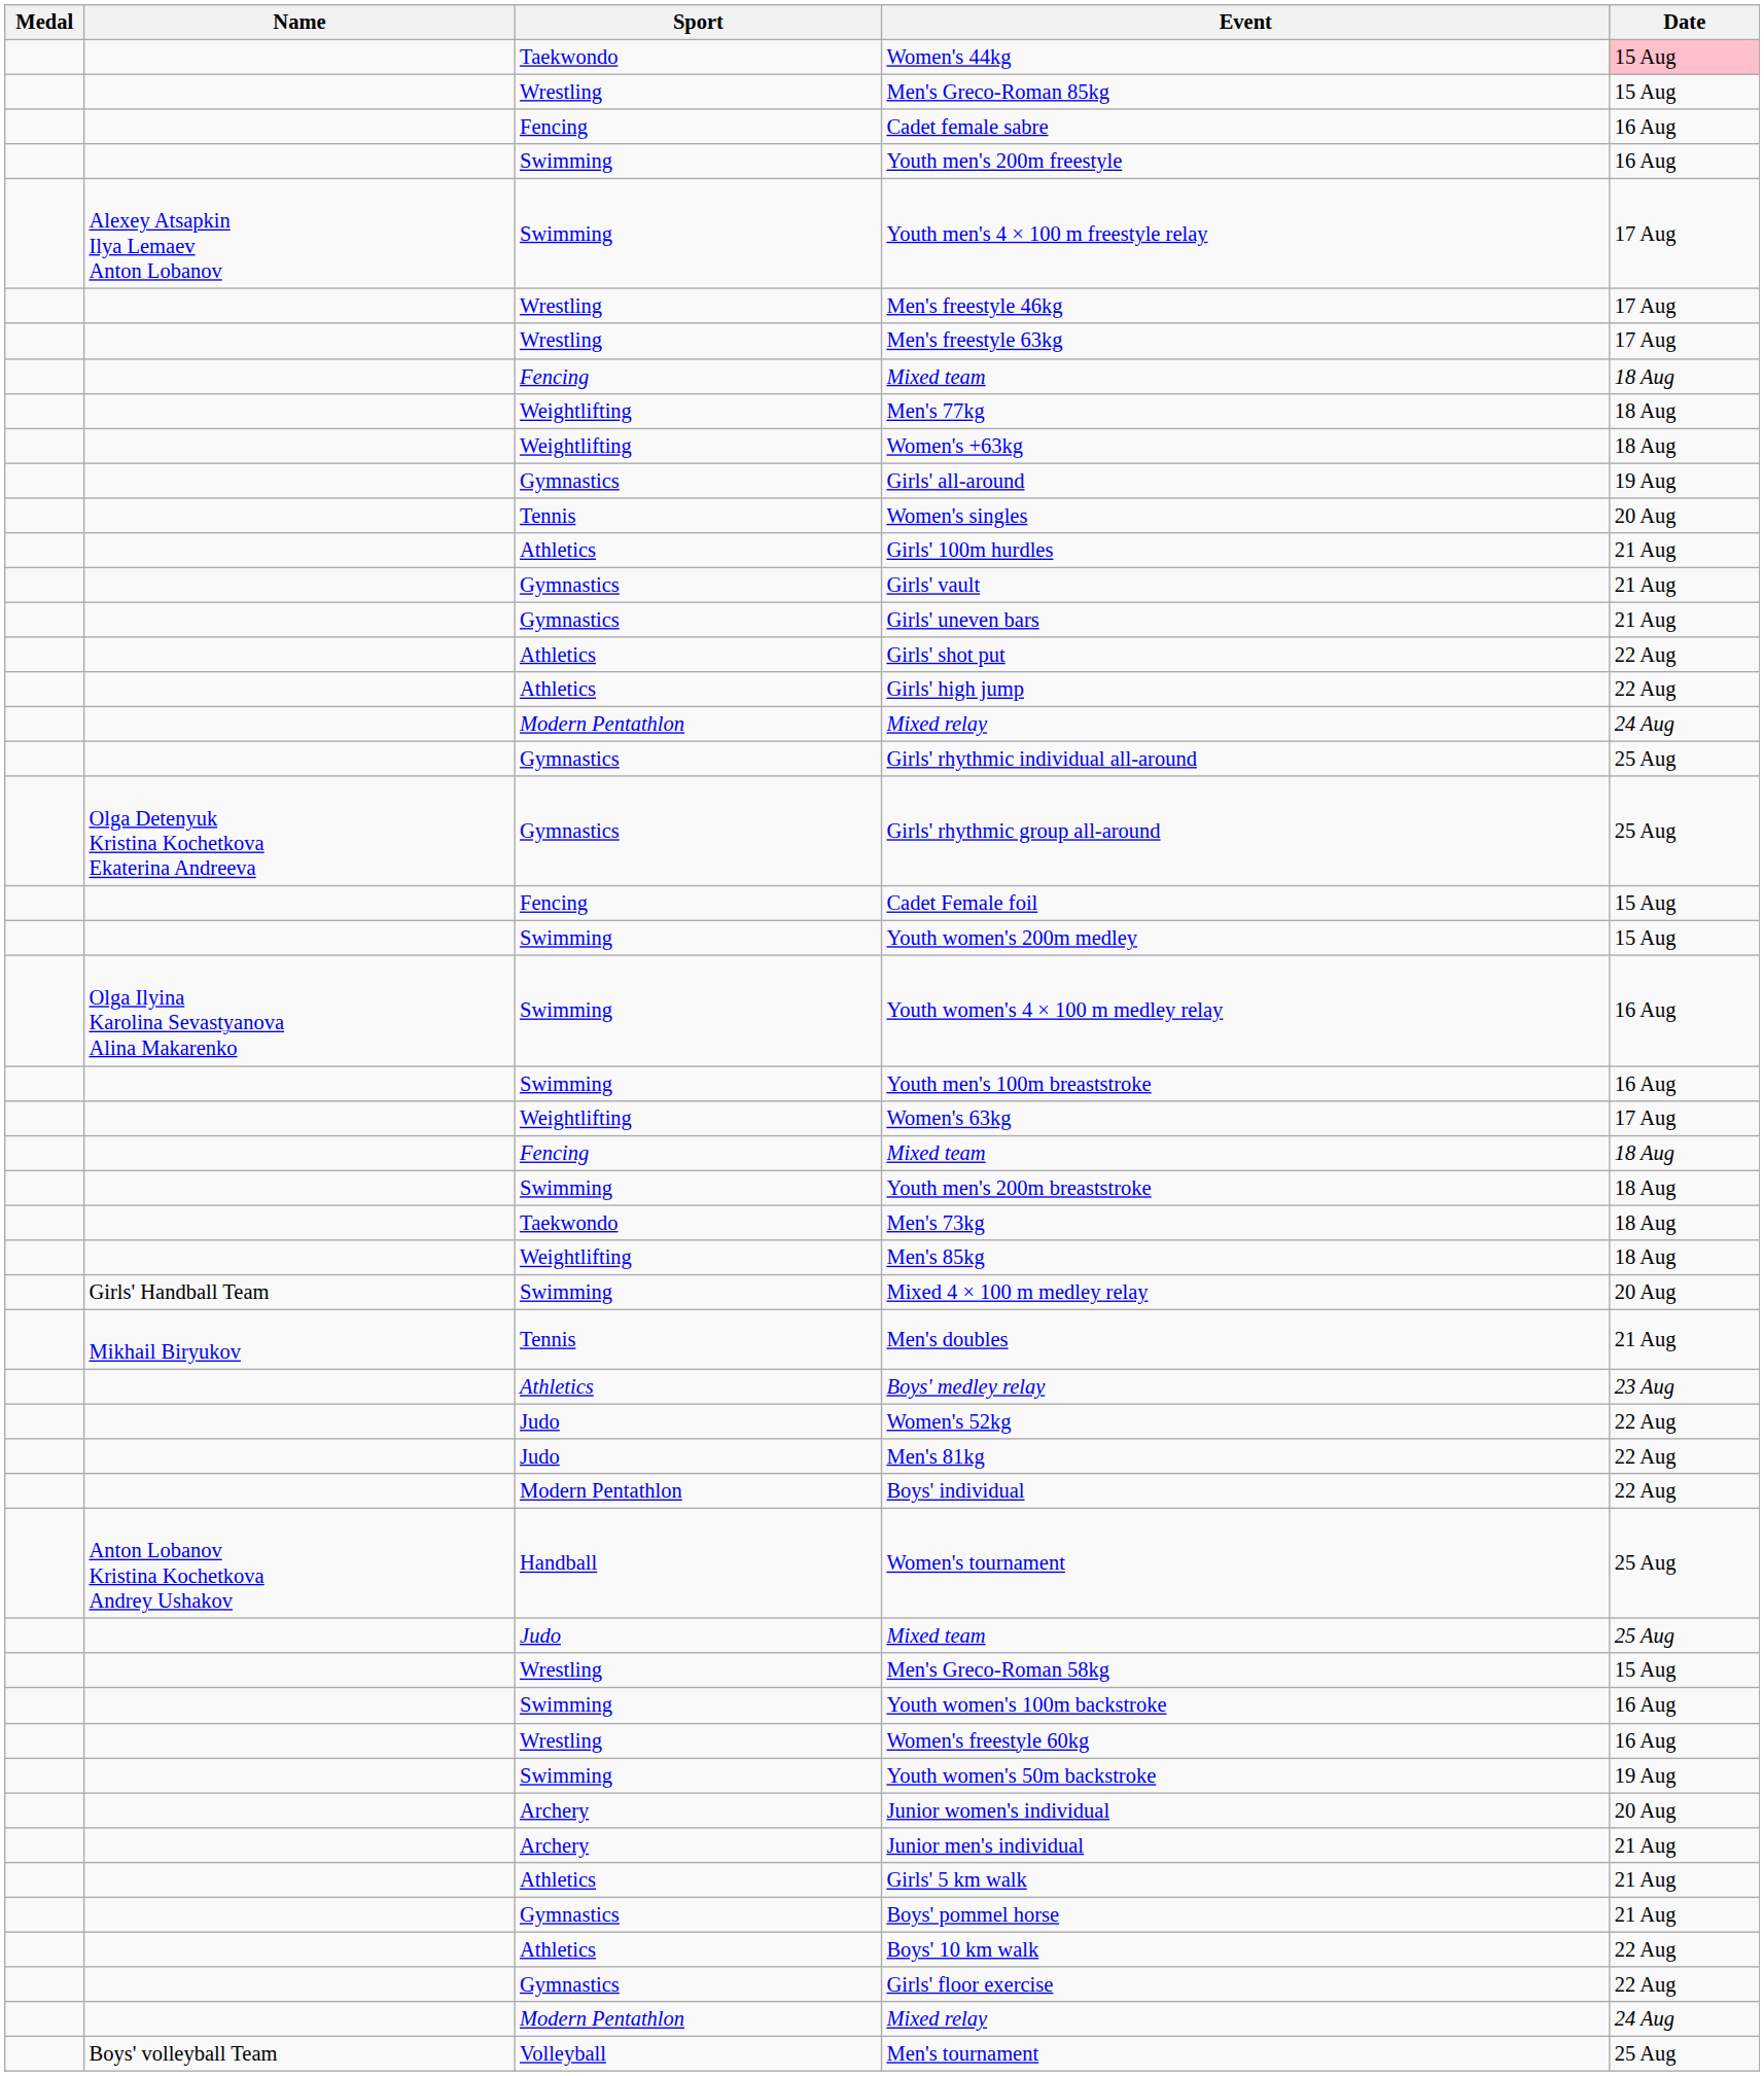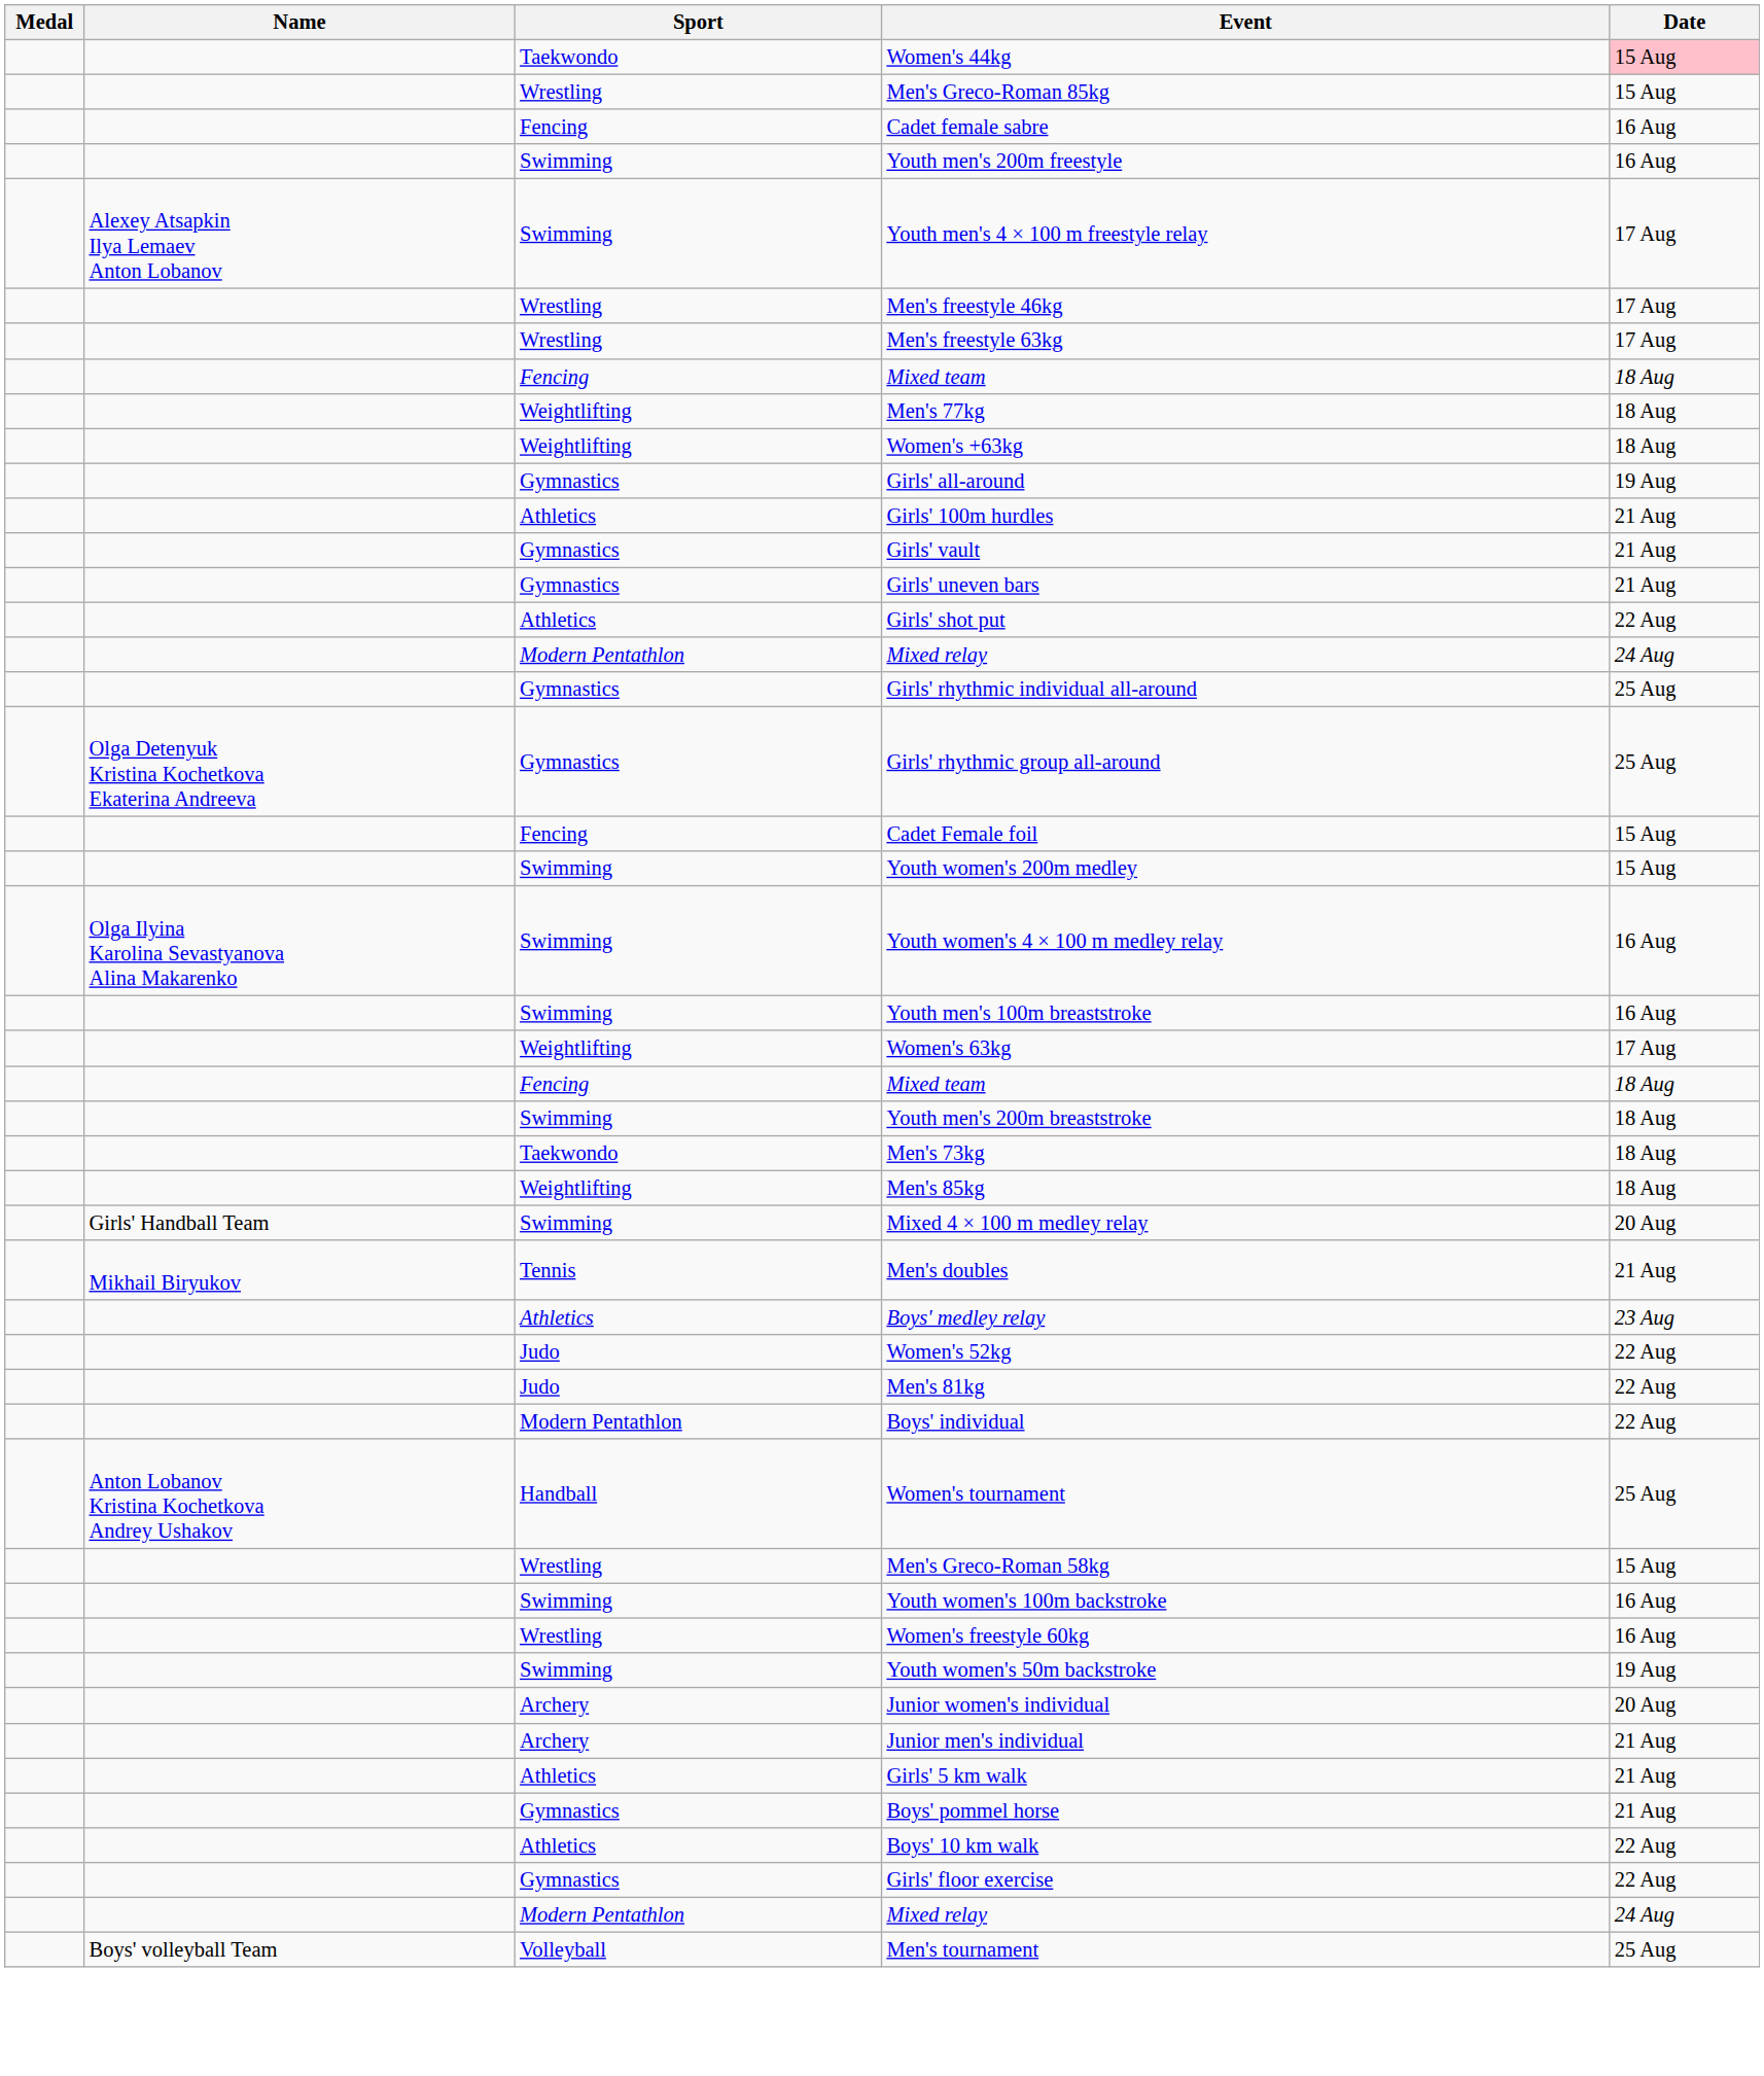- row: Tennis | Women's singles | 20 Aug
- row: Athletics | Girls' high jump | 22 Aug
- row: Judo | Mixed team | 25 Aug
